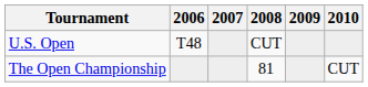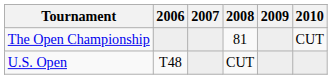rows swapped: U.S. Open <-> The Open Championship
